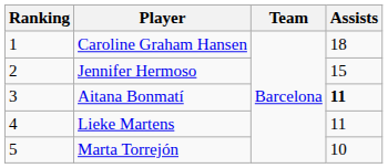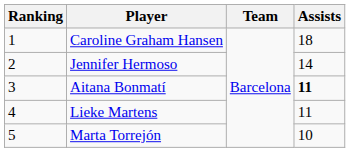Jennifer Hermoso | Assists: 15 -> 14
